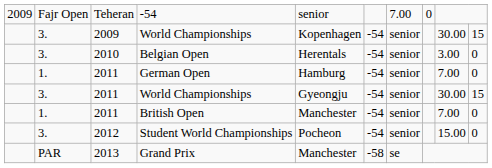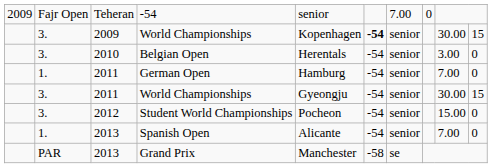2009 / World Championships | column 6: normal -> bold
- row: 1. | 2011 | British Open | Manchester | -54 | senior | 7.00 | 0
+ row: 1. | 2013 | Spanish Open | Alicante | -54 | senior | 7.00 | 0
